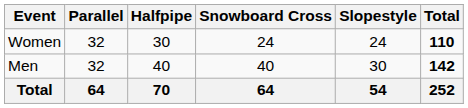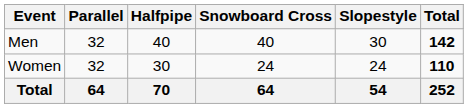rows swapped: Men <-> Women
